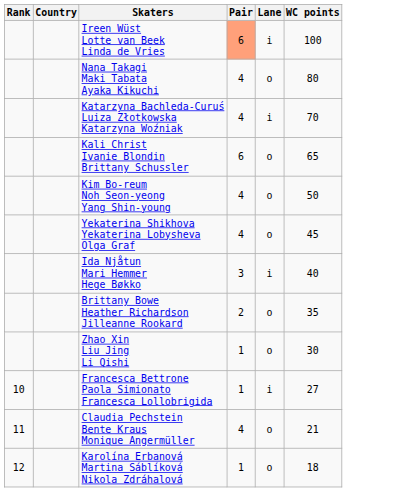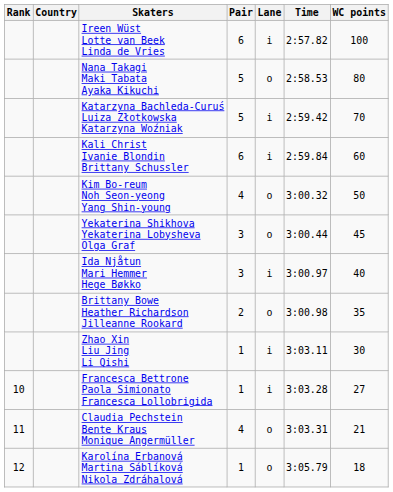+ column: Time | 2:57.82 | 2:58.53 | 2:59.42 | 2:59.84 | 3:00.32 | 3:00.44 | 3:00.97 | 3:00.98 | 3:03.11 | 3:03.28 | 3:03.31 | 3:05.79
Ireen Wüst Lotte van Beek Linda de Vries | Pair: lightsalmon background -> no background
Nana Takagi Maki Tabata Ayaka Kikuchi | Pair: 4 -> 5
Katarzyna Bachleda-Curuś Luiza Złotkowska Katarzyna Woźniak | Pair: 4 -> 5
Kali Christ Ivanie Blondin Brittany Schussler | Lane: o -> i
Kali Christ Ivanie Blondin Brittany Schussler | WC points: 65 -> 60
Yekaterina Shikhova Yekaterina Lobysheva Olga Graf | Pair: 4 -> 3
Zhao Xin Liu Jing Li Qishi | Lane: o -> i
